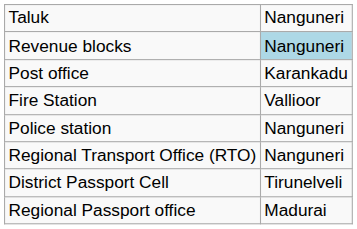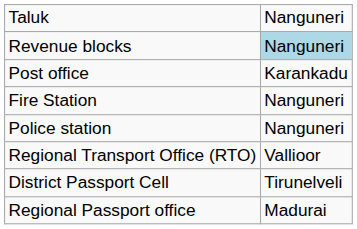Fire Station | column 2: Vallioor -> Nanguneri
Regional Transport Office (RTO) | column 2: Nanguneri -> Vallioor
